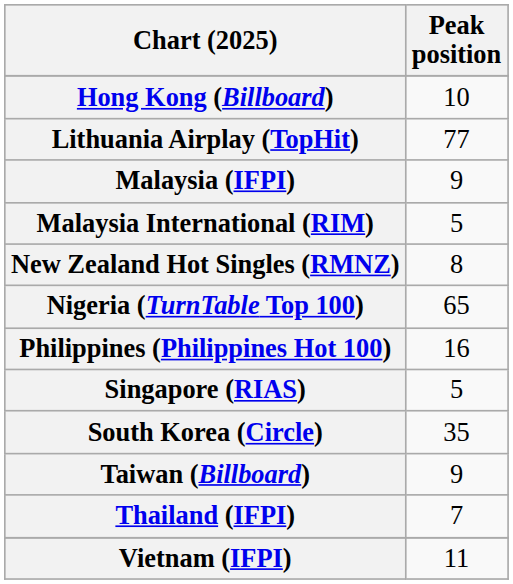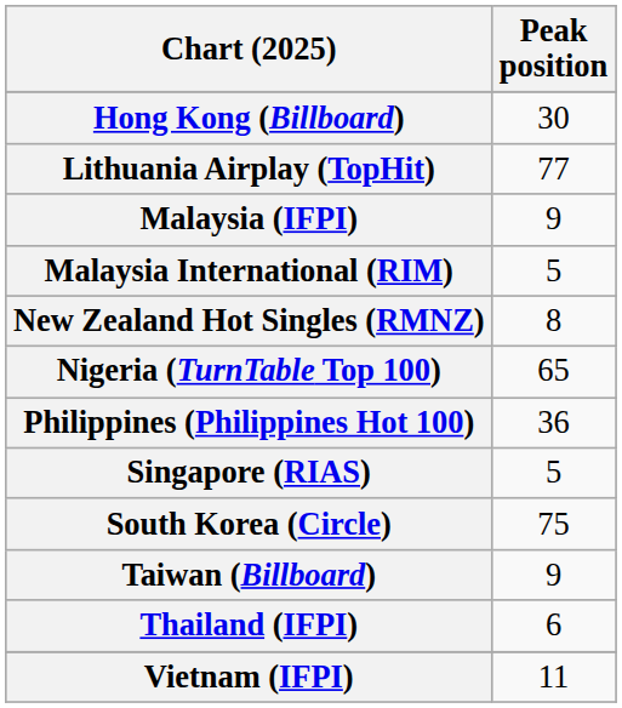Hong Kong (Billboard) | Peak position: 10 -> 30
Philippines (Philippines Hot 100) | Peak position: 16 -> 36
South Korea (Circle) | Peak position: 35 -> 75
Thailand (IFPI) | Peak position: 7 -> 6
